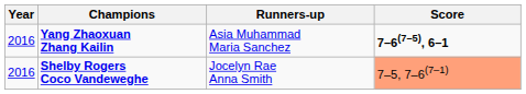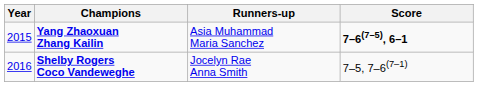Yang Zhaoxuan Zhang Kailin | Year: 2016 -> 2015
Shelby Rogers Coco Vandeweghe | Score: lightsalmon background -> no background
